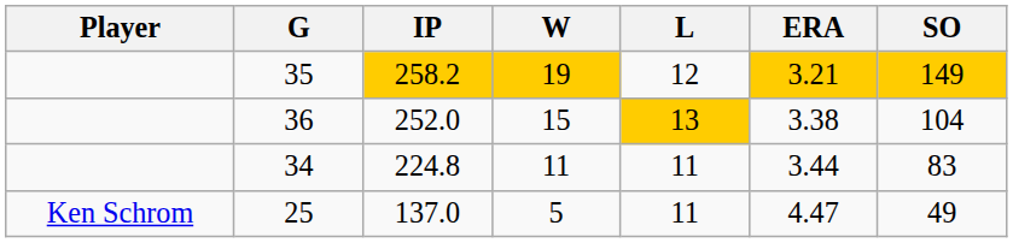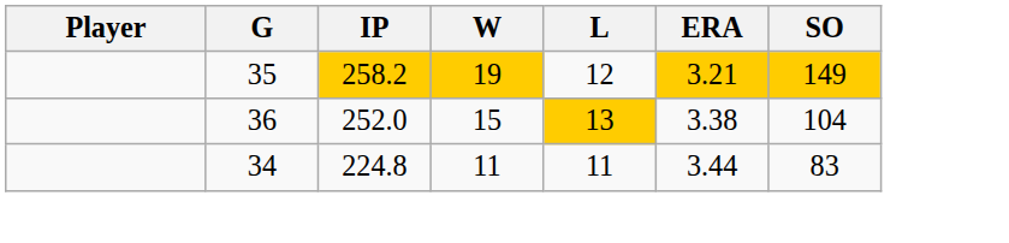- row: Ken Schrom | 25 | 137.0 | 5 | 11 | 4.47 | 49
